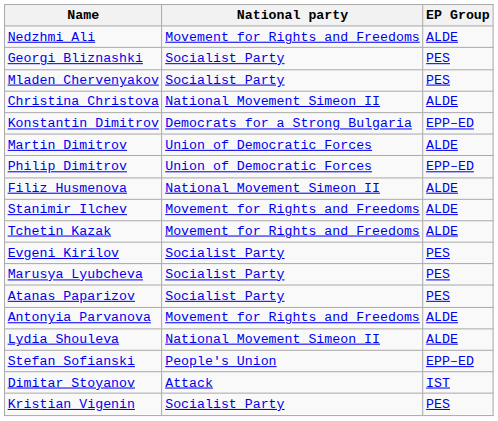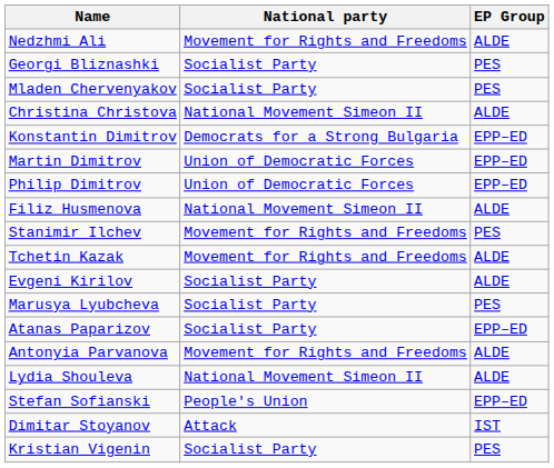Martin Dimitrov | EP Group: ALDE -> EPP–ED
Stanimir Ilchev | EP Group: ALDE -> PES
Evgeni Kirilov | EP Group: PES -> ALDE
Atanas Paparizov | EP Group: PES -> EPP–ED
